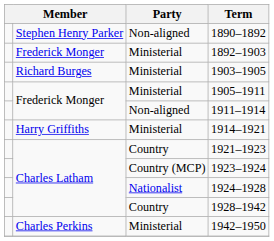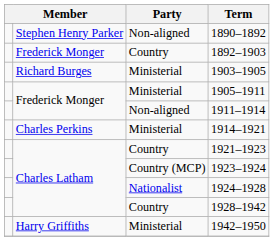1892–1903 | Party: Ministerial -> Country
1914–1921 | column 2: Harry Griffiths -> Charles Perkins
1942–1950 | column 2: Charles Perkins -> Harry Griffiths
